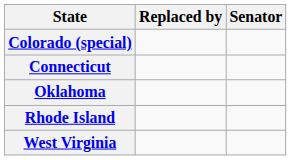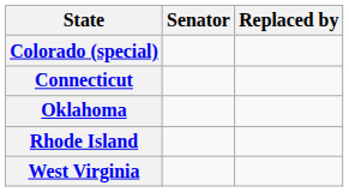columns swapped: Senator <-> Replaced by
